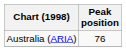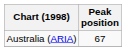Australia (ARIA) | Peak position: 76 -> 67
